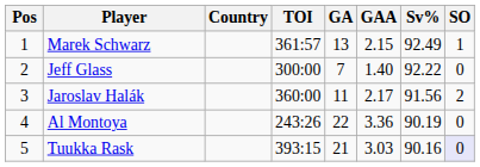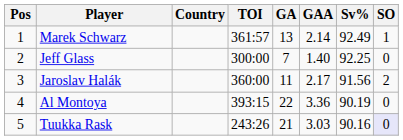Marek Schwarz | GAA: 2.15 -> 2.14
Jeff Glass | Sv%: 92.22 -> 92.25
Al Montoya | TOI: 243:26 -> 393:15
Tuukka Rask | TOI: 393:15 -> 243:26
